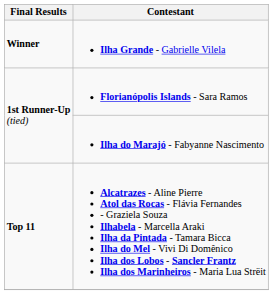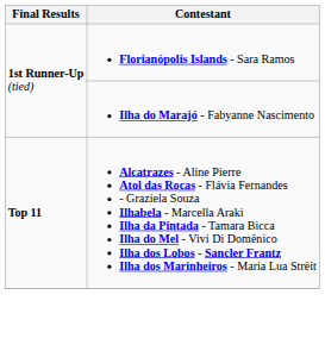- row: Winner | Ilha Grande - Gabrielle Vilela
